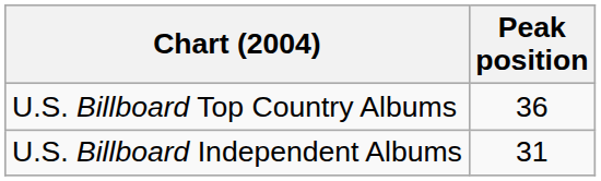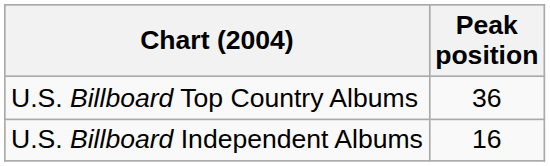U.S. Billboard Independent Albums | Peak position: 31 -> 16
